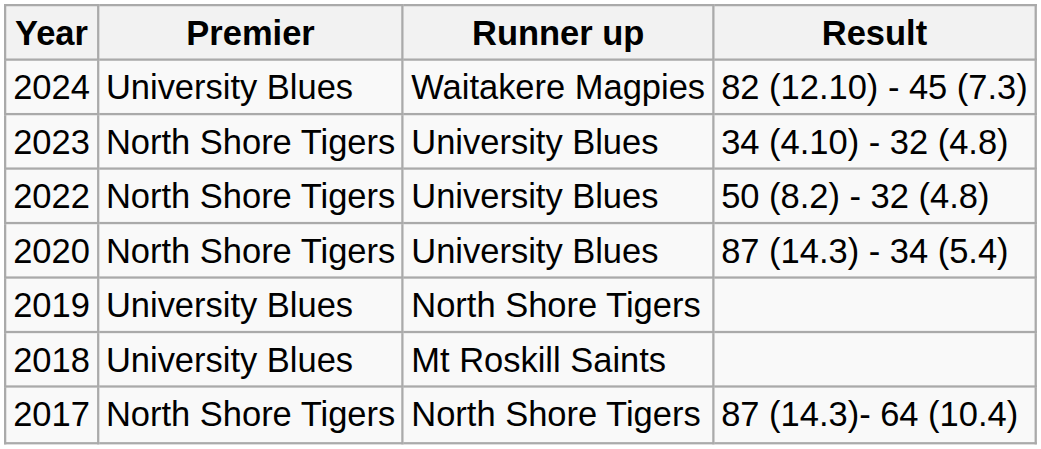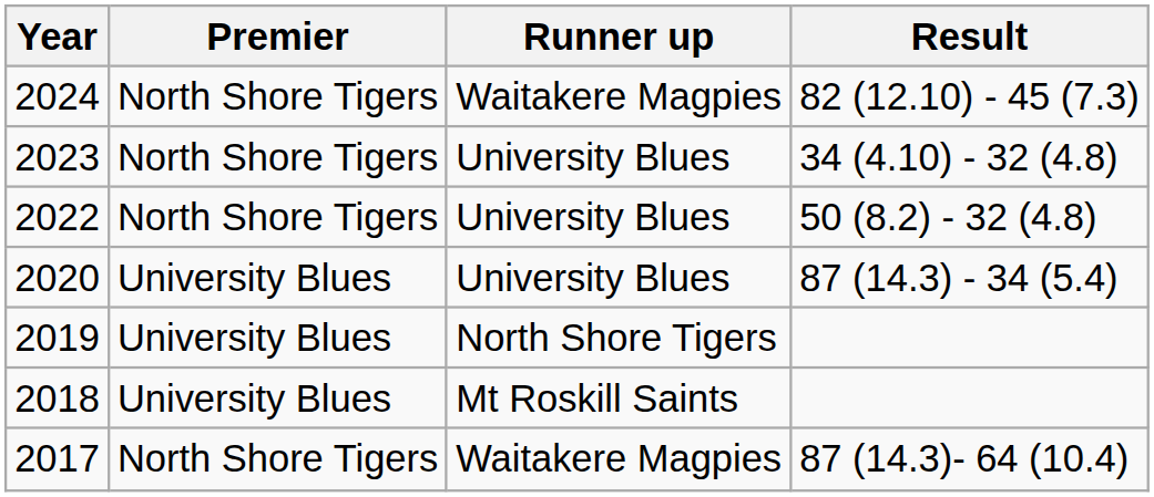2024 | Premier: University Blues -> North Shore Tigers
2020 | Premier: North Shore Tigers -> University Blues
2017 | Runner up: North Shore Tigers -> Waitakere Magpies
